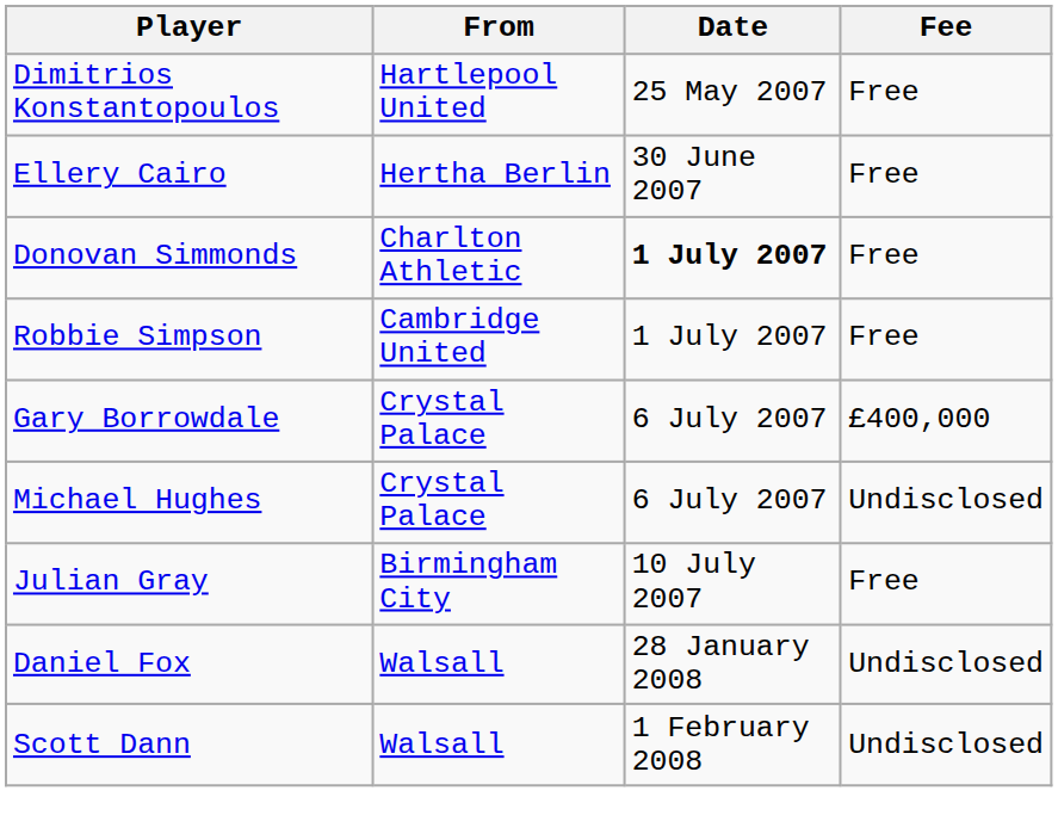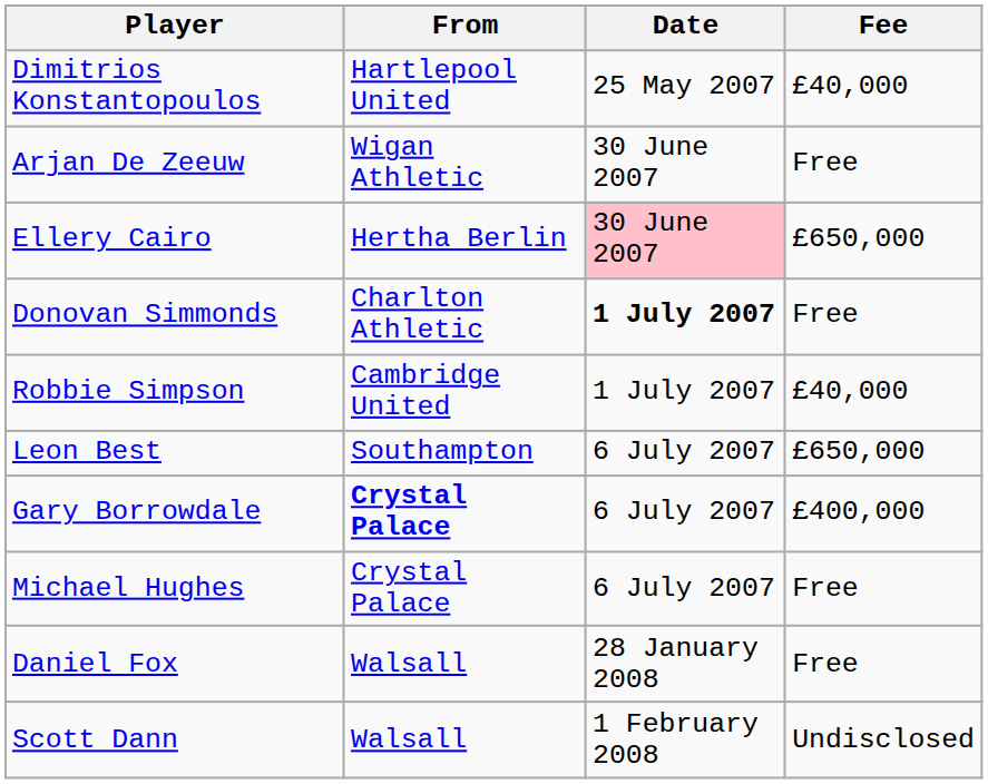Dimitrios Konstantopoulos | Fee: Free -> £40,000
+ row: Arjan De Zeeuw | Wigan Athletic | 30 June 2007 | Free
Ellery Cairo | Date: no background -> pink background
Ellery Cairo | Fee: Free -> £650,000
Robbie Simpson | Fee: Free -> £40,000
+ row: Leon Best | Southampton | 6 July 2007 | £650,000
Gary Borrowdale | From: normal -> bold
Michael Hughes | Fee: Undisclosed -> Free
- row: Julian Gray | Birmingham City | 10 July 2007 | Free
Daniel Fox | Fee: Undisclosed -> Free
